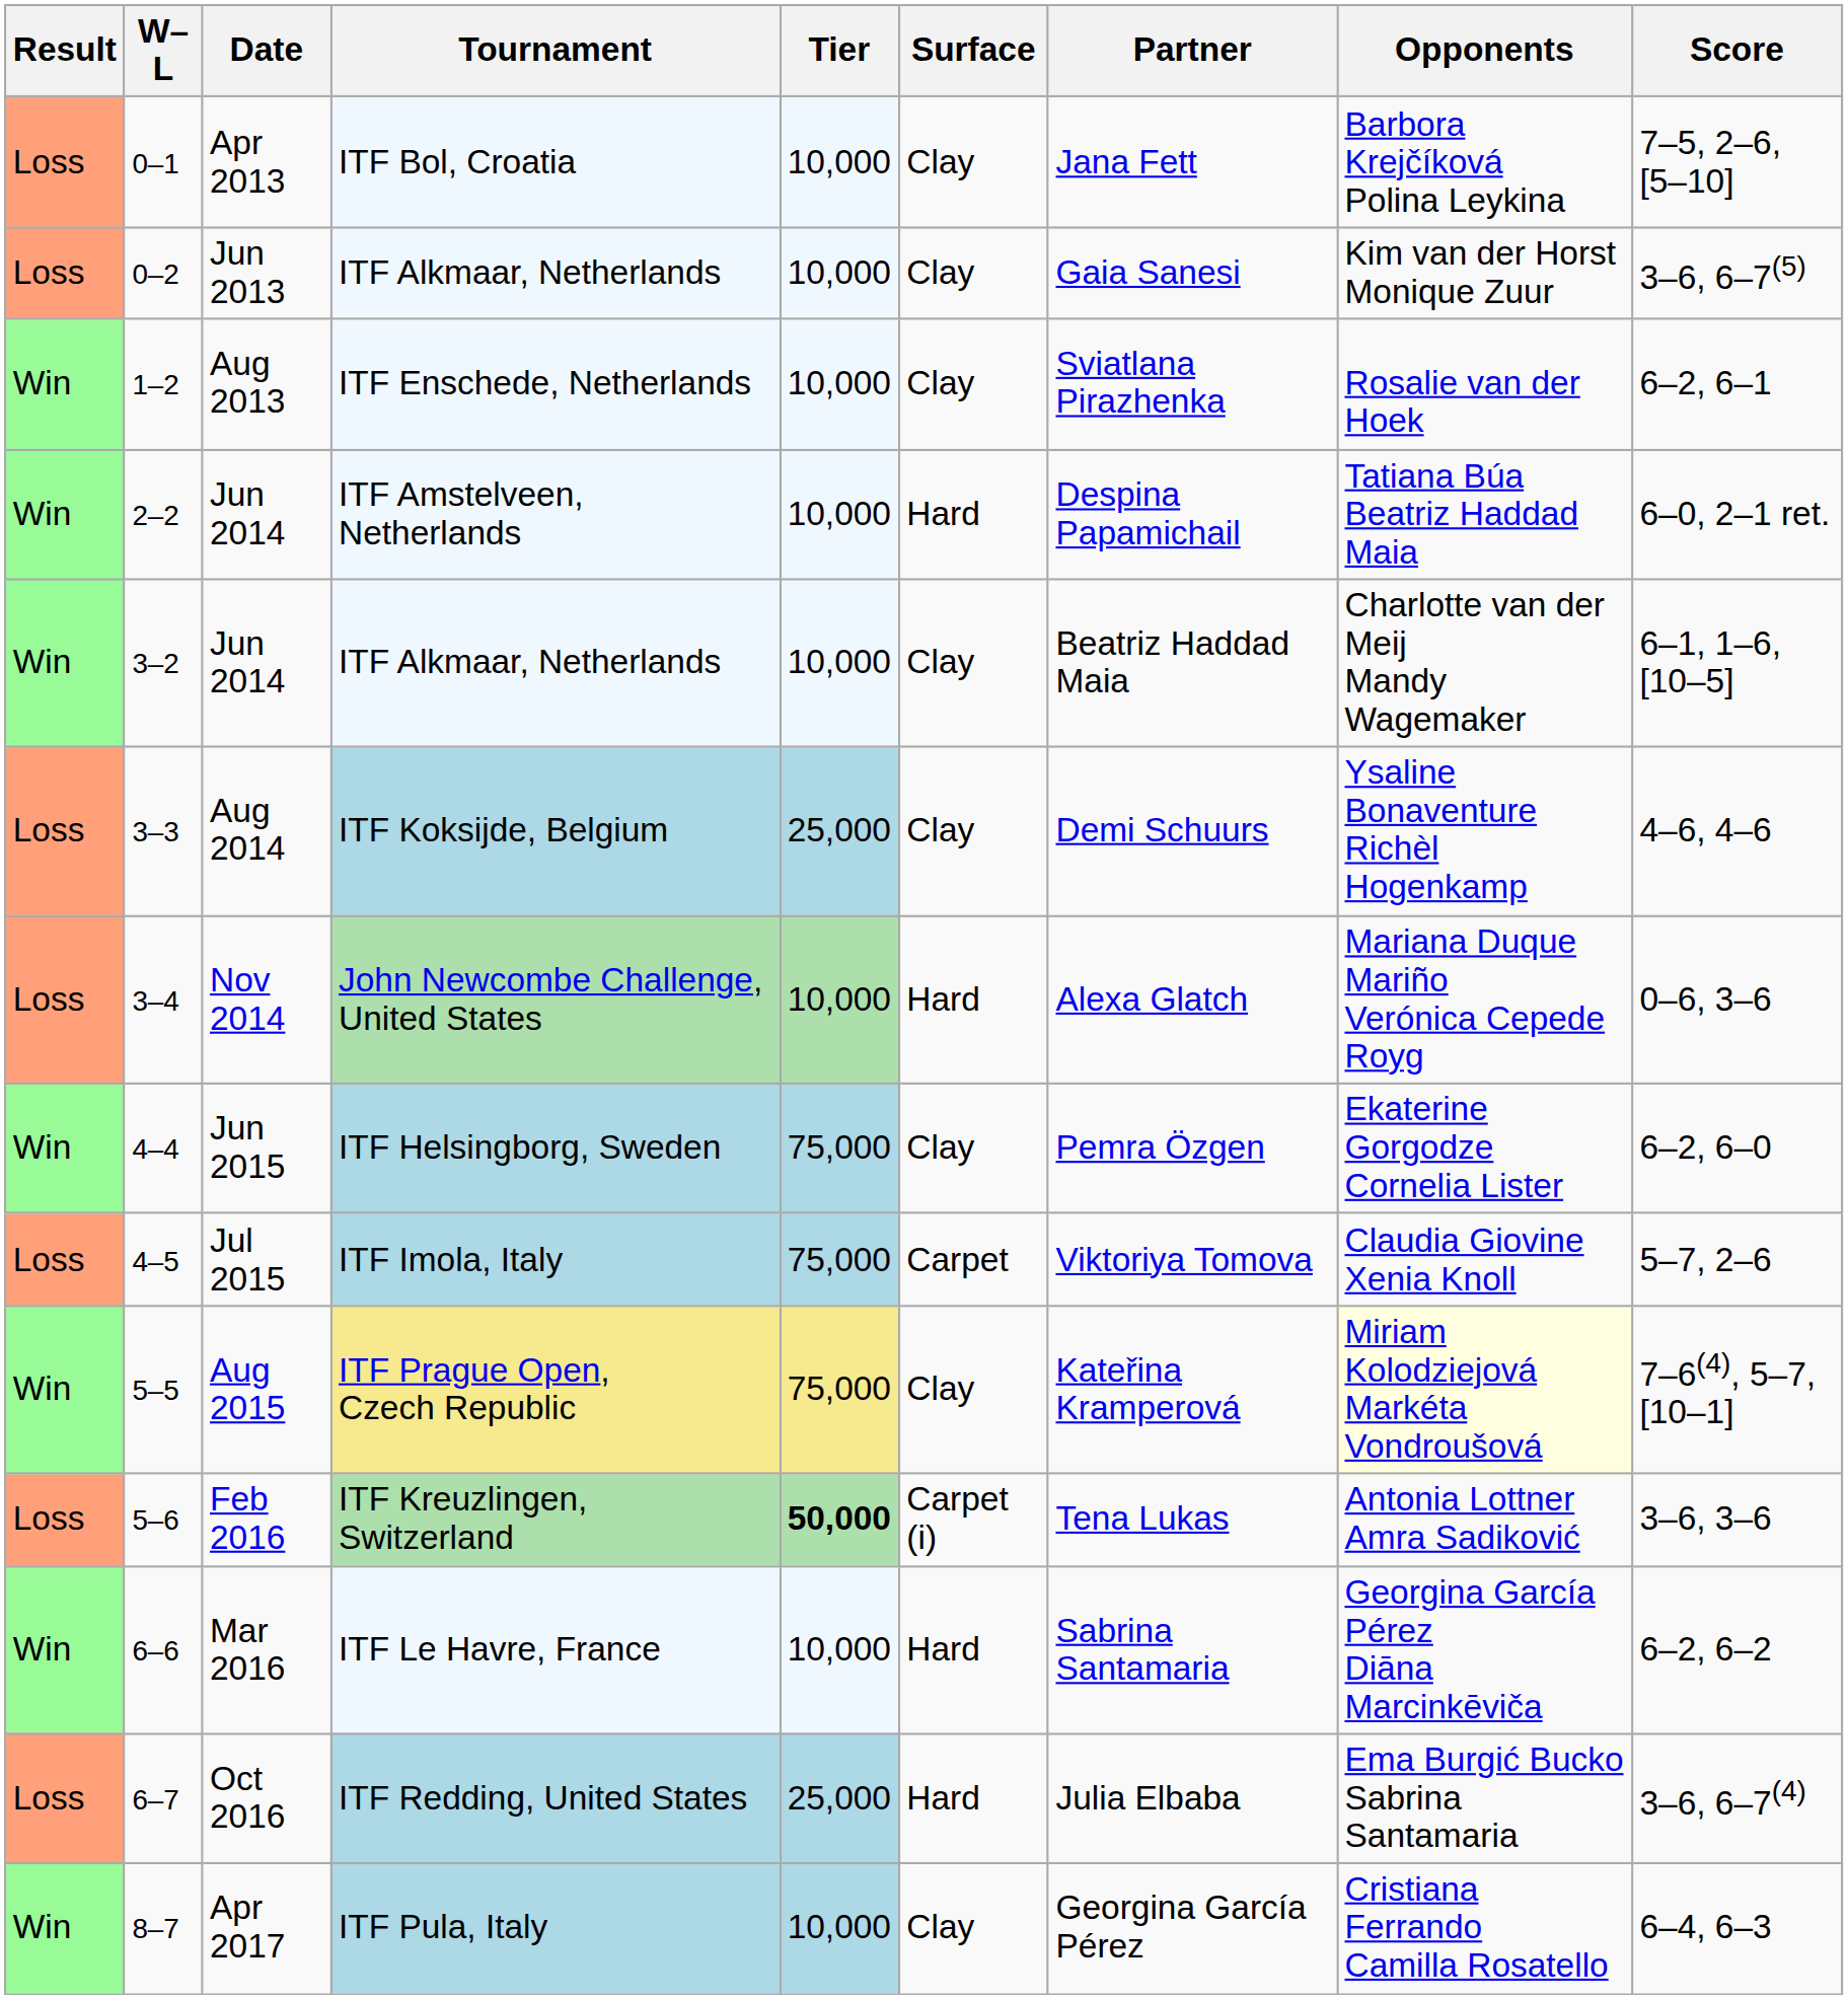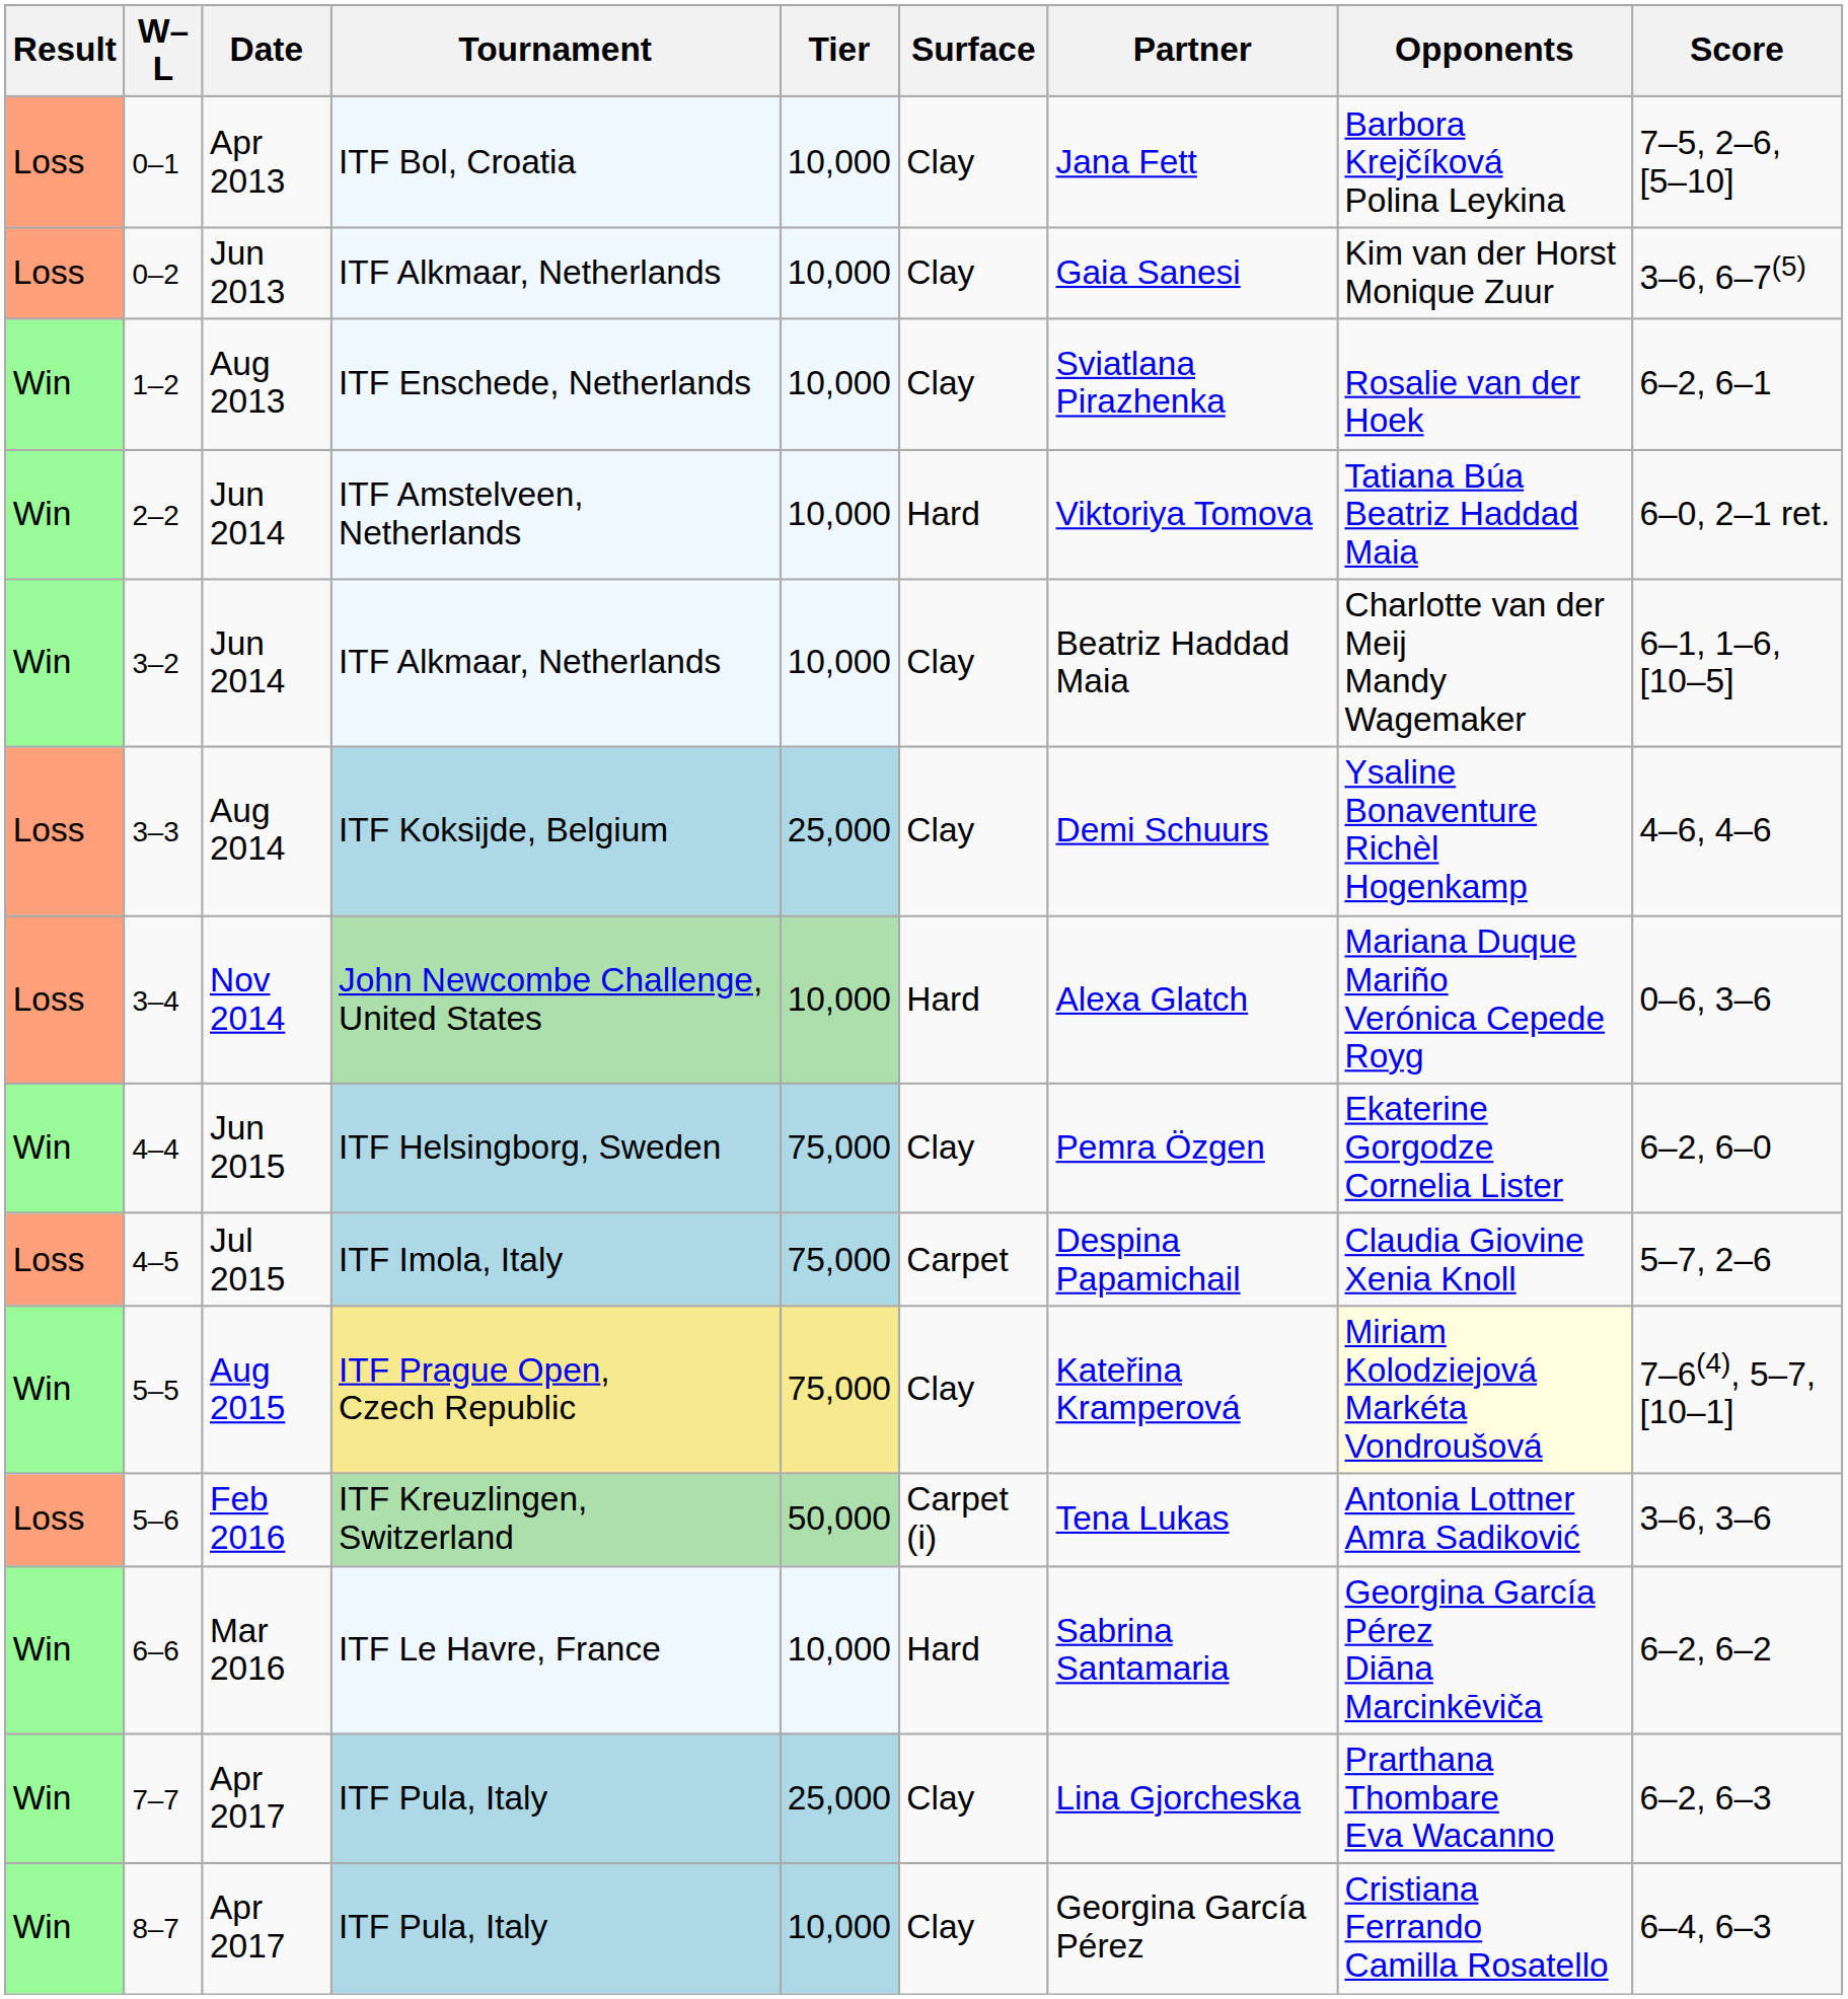2–2 | Partner: Despina Papamichail -> Viktoriya Tomova
4–5 | Partner: Viktoriya Tomova -> Despina Papamichail
5–6 | Tier: bold -> normal
- row: Loss | 6–7 | Oct 2016 | ITF Redding, United States | 25,000 | Hard | Julia Elbaba | Ema Burgić Bucko Sabrina Santamaria | 3–6, 6–7(4)
+ row: Win | 7–7 | Apr 2017 | ITF Pula, Italy | 25,000 | Clay | Lina Gjorcheska | Prarthana Thombare Eva Wacanno | 6–2, 6–3
